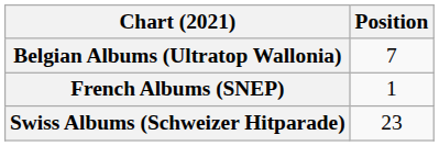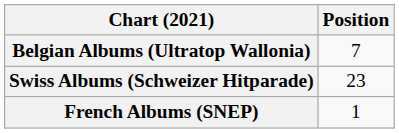rows swapped: French Albums (SNEP) <-> Swiss Albums (Schweizer Hitparade)
